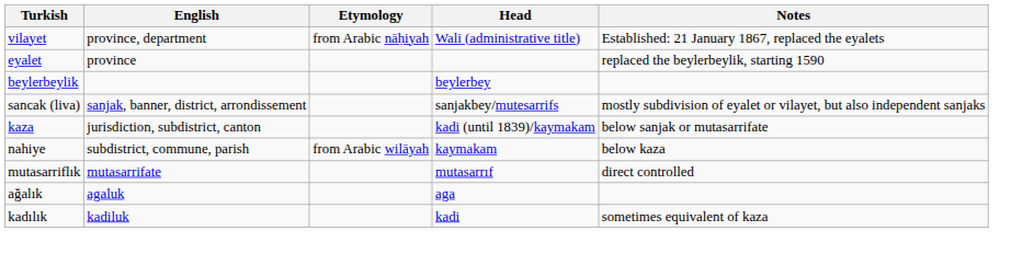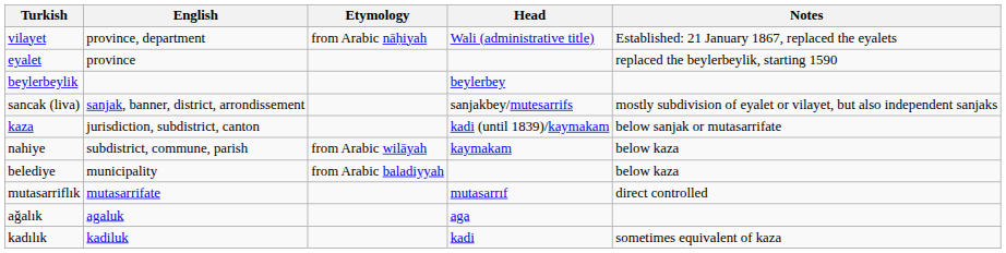+ row: belediye | municipality | from Arabic baladiyyah | below kaza
